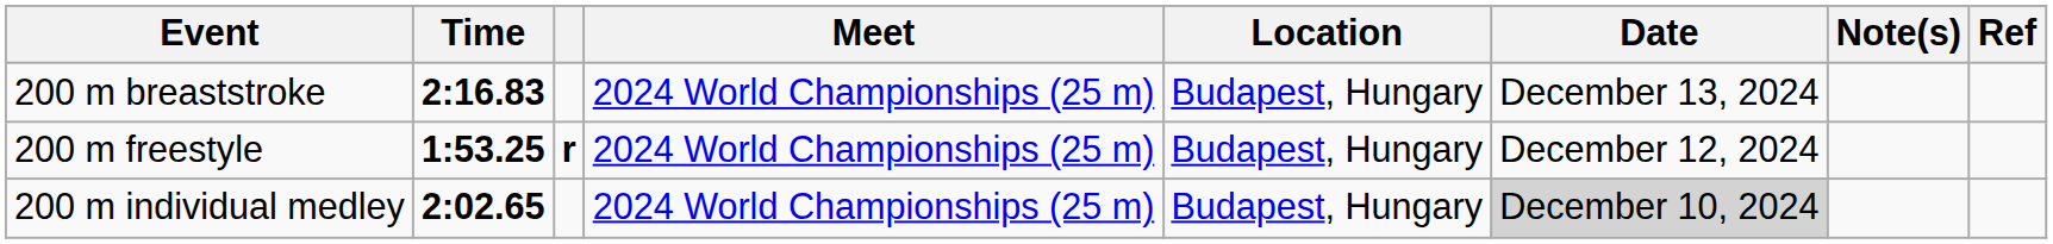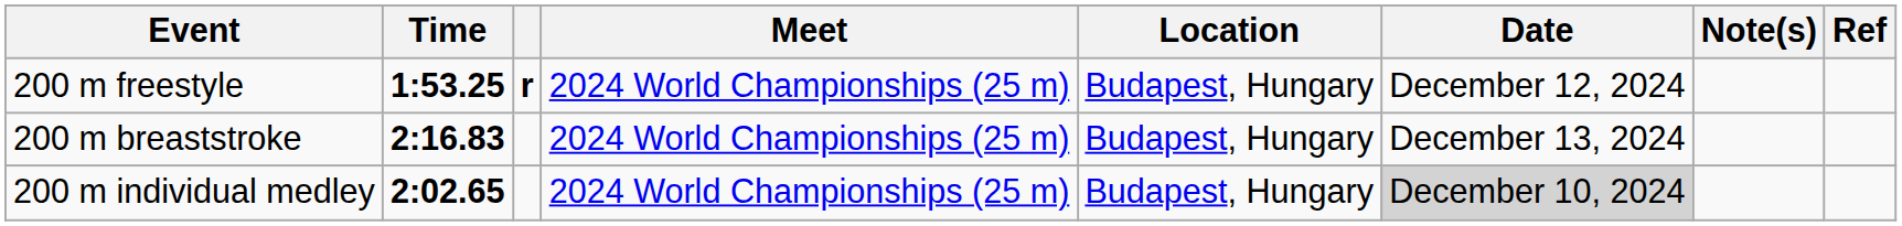rows swapped: 200 m freestyle <-> 200 m breaststroke
